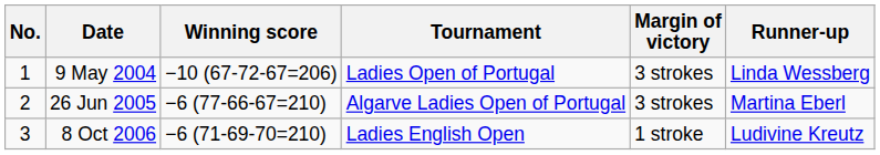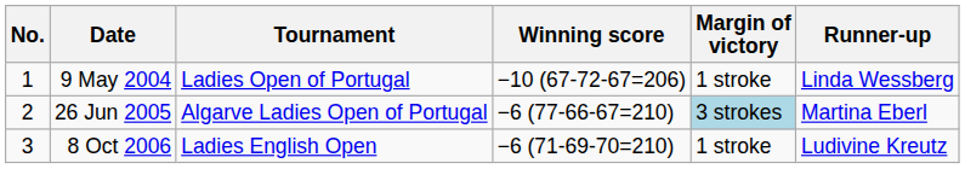columns swapped: Tournament <-> Winning score
9 May 2004 | Margin of victory: 3 strokes -> 1 stroke
26 Jun 2005 | Margin of victory: no background -> lightblue background
